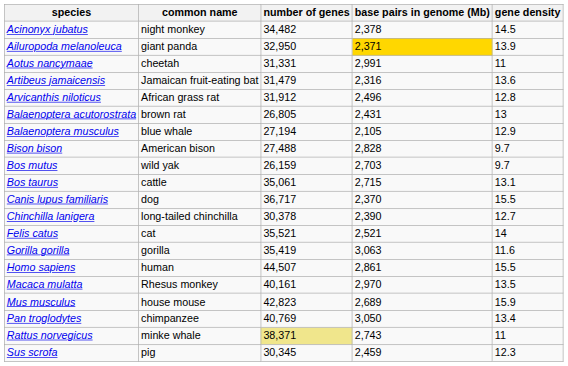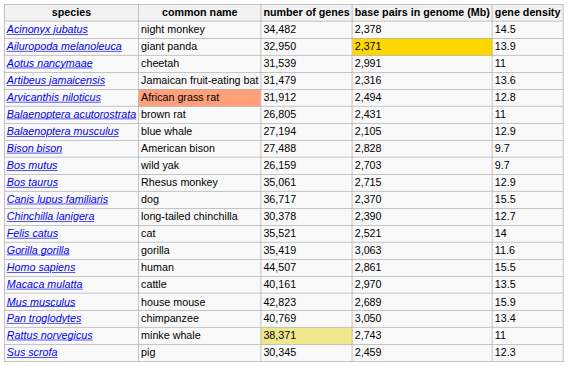Aotus nancymaae | number of genes: 31,331 -> 31,539
Arvicanthis niloticus | common name: no background -> lightsalmon background
Arvicanthis niloticus | base pairs in genome (Mb): 2,496 -> 2,494
Balaenoptera acutorostrata | gene density: 13 -> 11
Bos taurus | common name: cattle -> Rhesus monkey
Bos taurus | gene density: 13.1 -> 12.9
Macaca mulatta | common name: Rhesus monkey -> cattle
